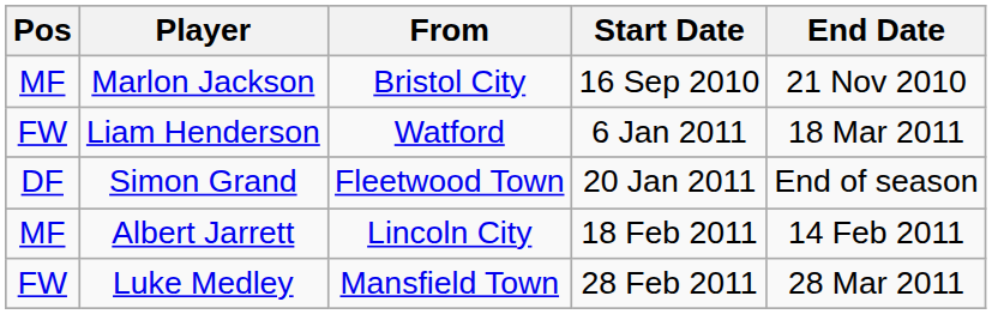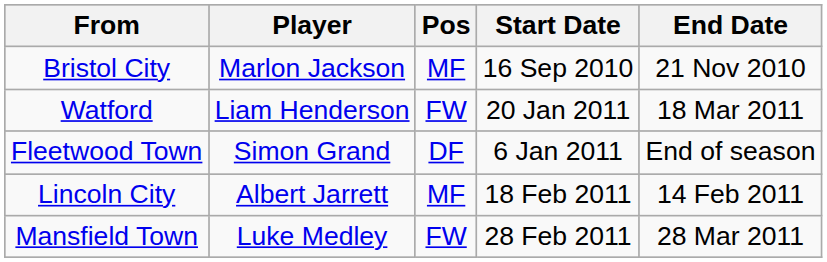columns swapped: Pos <-> From
Liam Henderson | Start Date: 6 Jan 2011 -> 20 Jan 2011
Simon Grand | Start Date: 20 Jan 2011 -> 6 Jan 2011
